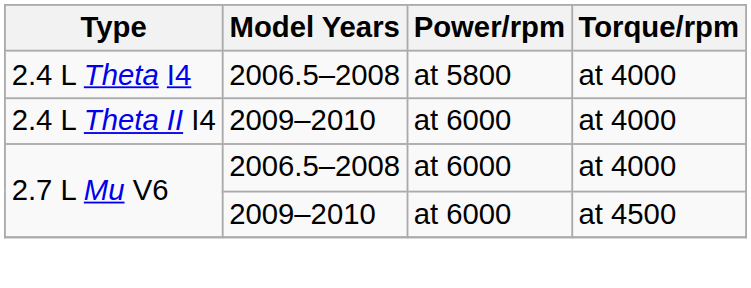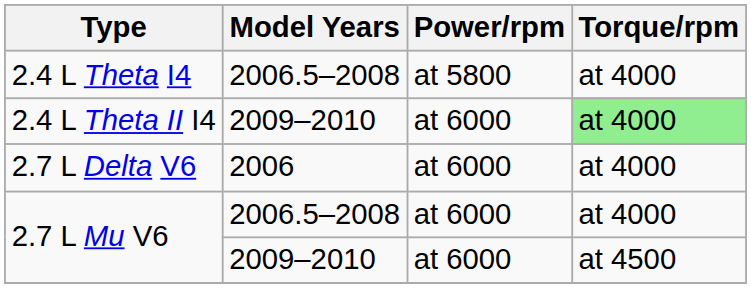2.4 L Theta II I4 | Torque/rpm: no background -> lightgreen background
+ row: 2.7 L Delta V6 | 2006 | at 6000 | at 4000
